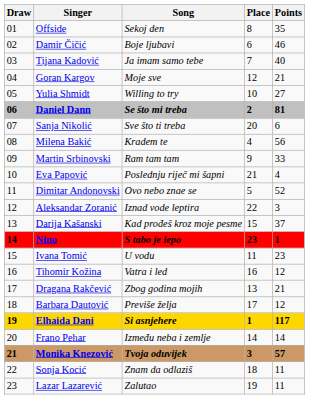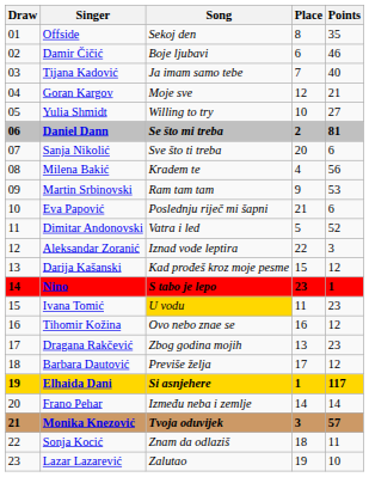Martin Srbinovski | Points: 33 -> 53
Eva Papović | Points: 4 -> 6
Dimitar Andonovski | Song: Ovo nebo znae se -> Vatra i led
Darija Kašanski | Points: 37 -> 12
Ivana Tomić | Song: no background -> gold background
Tihomir Kožina | Song: Vatra i led -> Ovo nebo znae se
Dragana Rakčević | Points: 21 -> 23
Lazar Lazarević | Points: 11 -> 10
